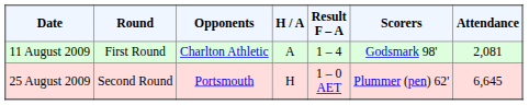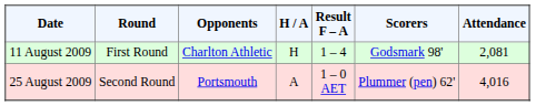11 August 2009 | H / A: A -> H
25 August 2009 | H / A: H -> A
25 August 2009 | Attendance: 6,645 -> 4,016
